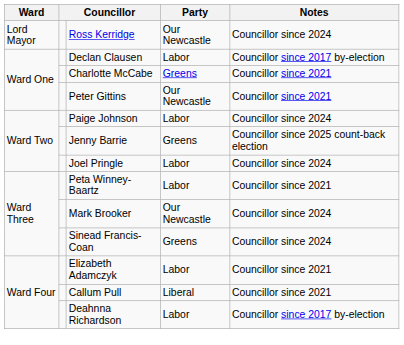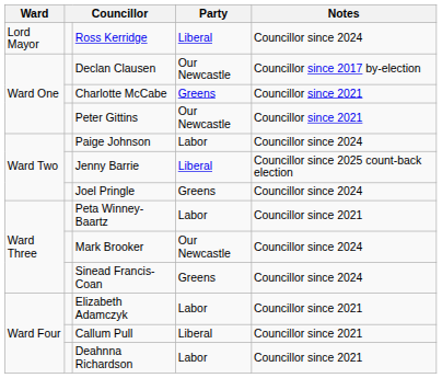Ross Kerridge | Party: Our Newcastle -> Liberal
Declan Clausen | Party: Labor -> Our Newcastle
Jenny Barrie | Party: Greens -> Liberal
Joel Pringle | Party: Labor -> Greens
Deahnna Richardson | Notes: Councillor since 2017 by-election -> Councillor since 2021
